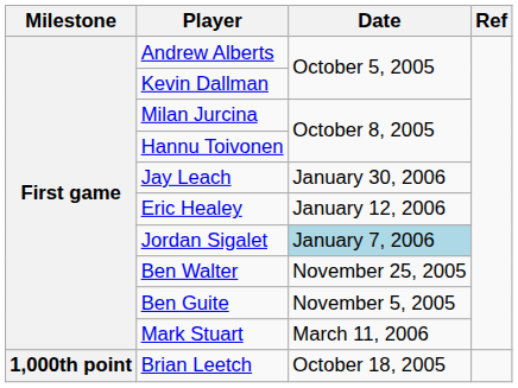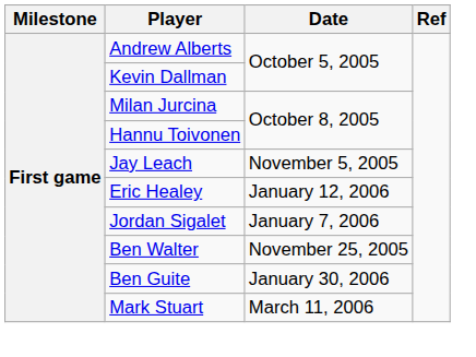Jay Leach | Date: January 30, 2006 -> November 5, 2005
Jordan Sigalet | Date: lightblue background -> no background
Ben Guite | Date: November 5, 2005 -> January 30, 2006
- row: 1,000th point | Brian Leetch | October 18, 2005
